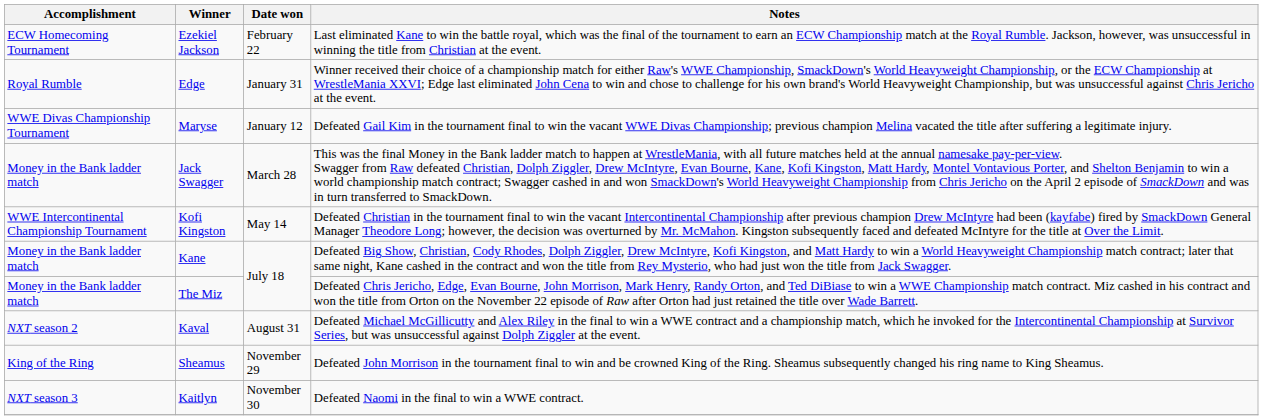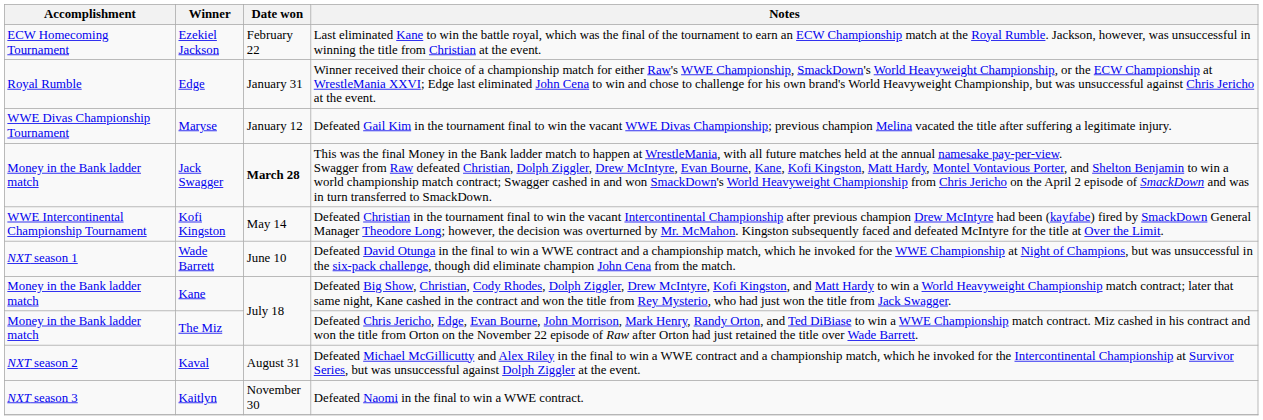Jack Swagger | Date won: normal -> bold
+ row: NXT season 1 | Wade Barrett | June 10 | Defeated David Otunga in the final to win a WWE contract and a championship match, which he invoked for the WWE Championship at Night of Champions, but was unsuccessful in the six-pack challenge, though did eliminate champion John Cena from the match.
- row: King of the Ring | Sheamus | November 29 | Defeated John Morrison in the tournament final to win and be crowned King of the Ring. Sheamus subsequently changed his ring name to King Sheamus.
